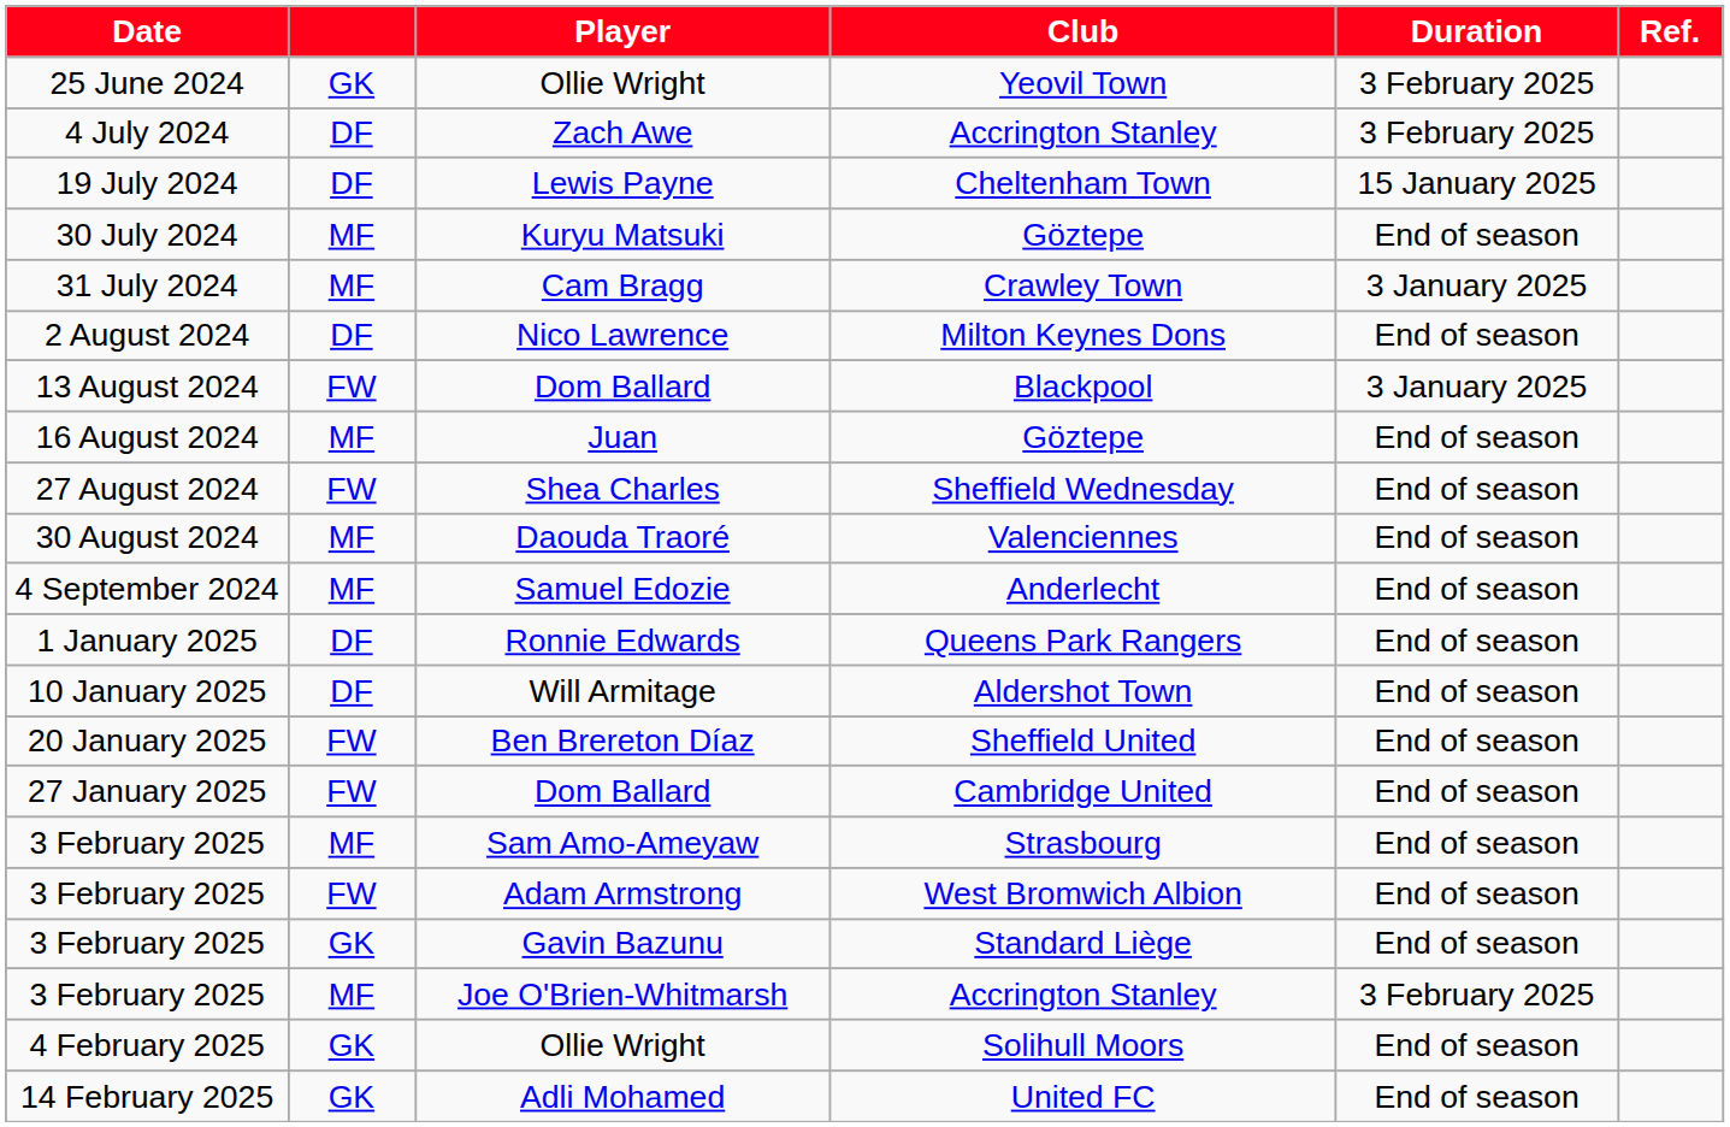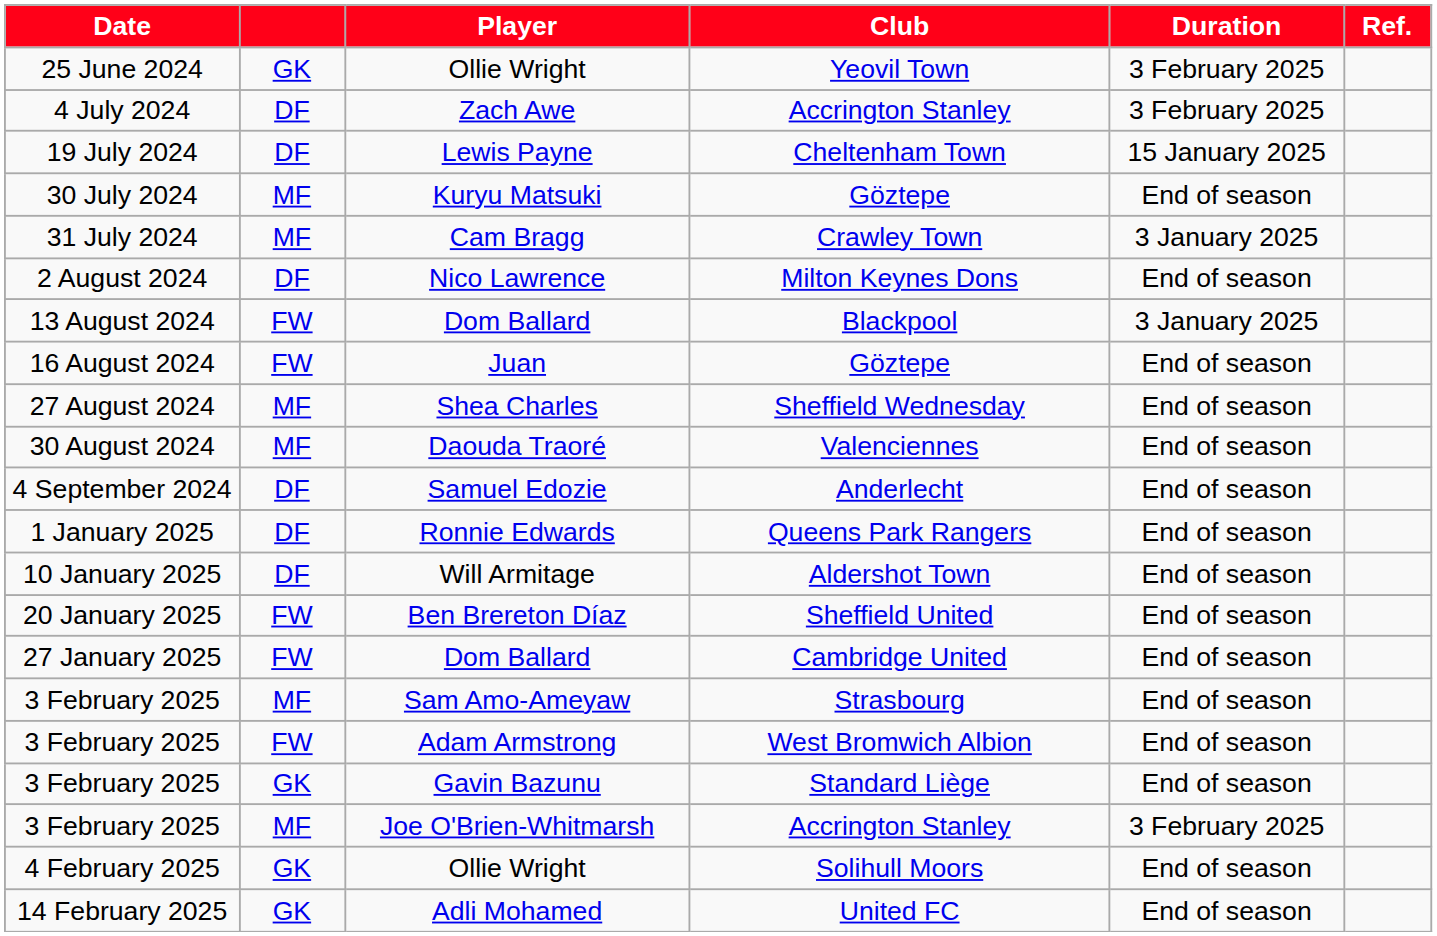Juan | column 2: MF -> FW
Shea Charles | column 2: FW -> MF
Samuel Edozie | column 2: MF -> DF
